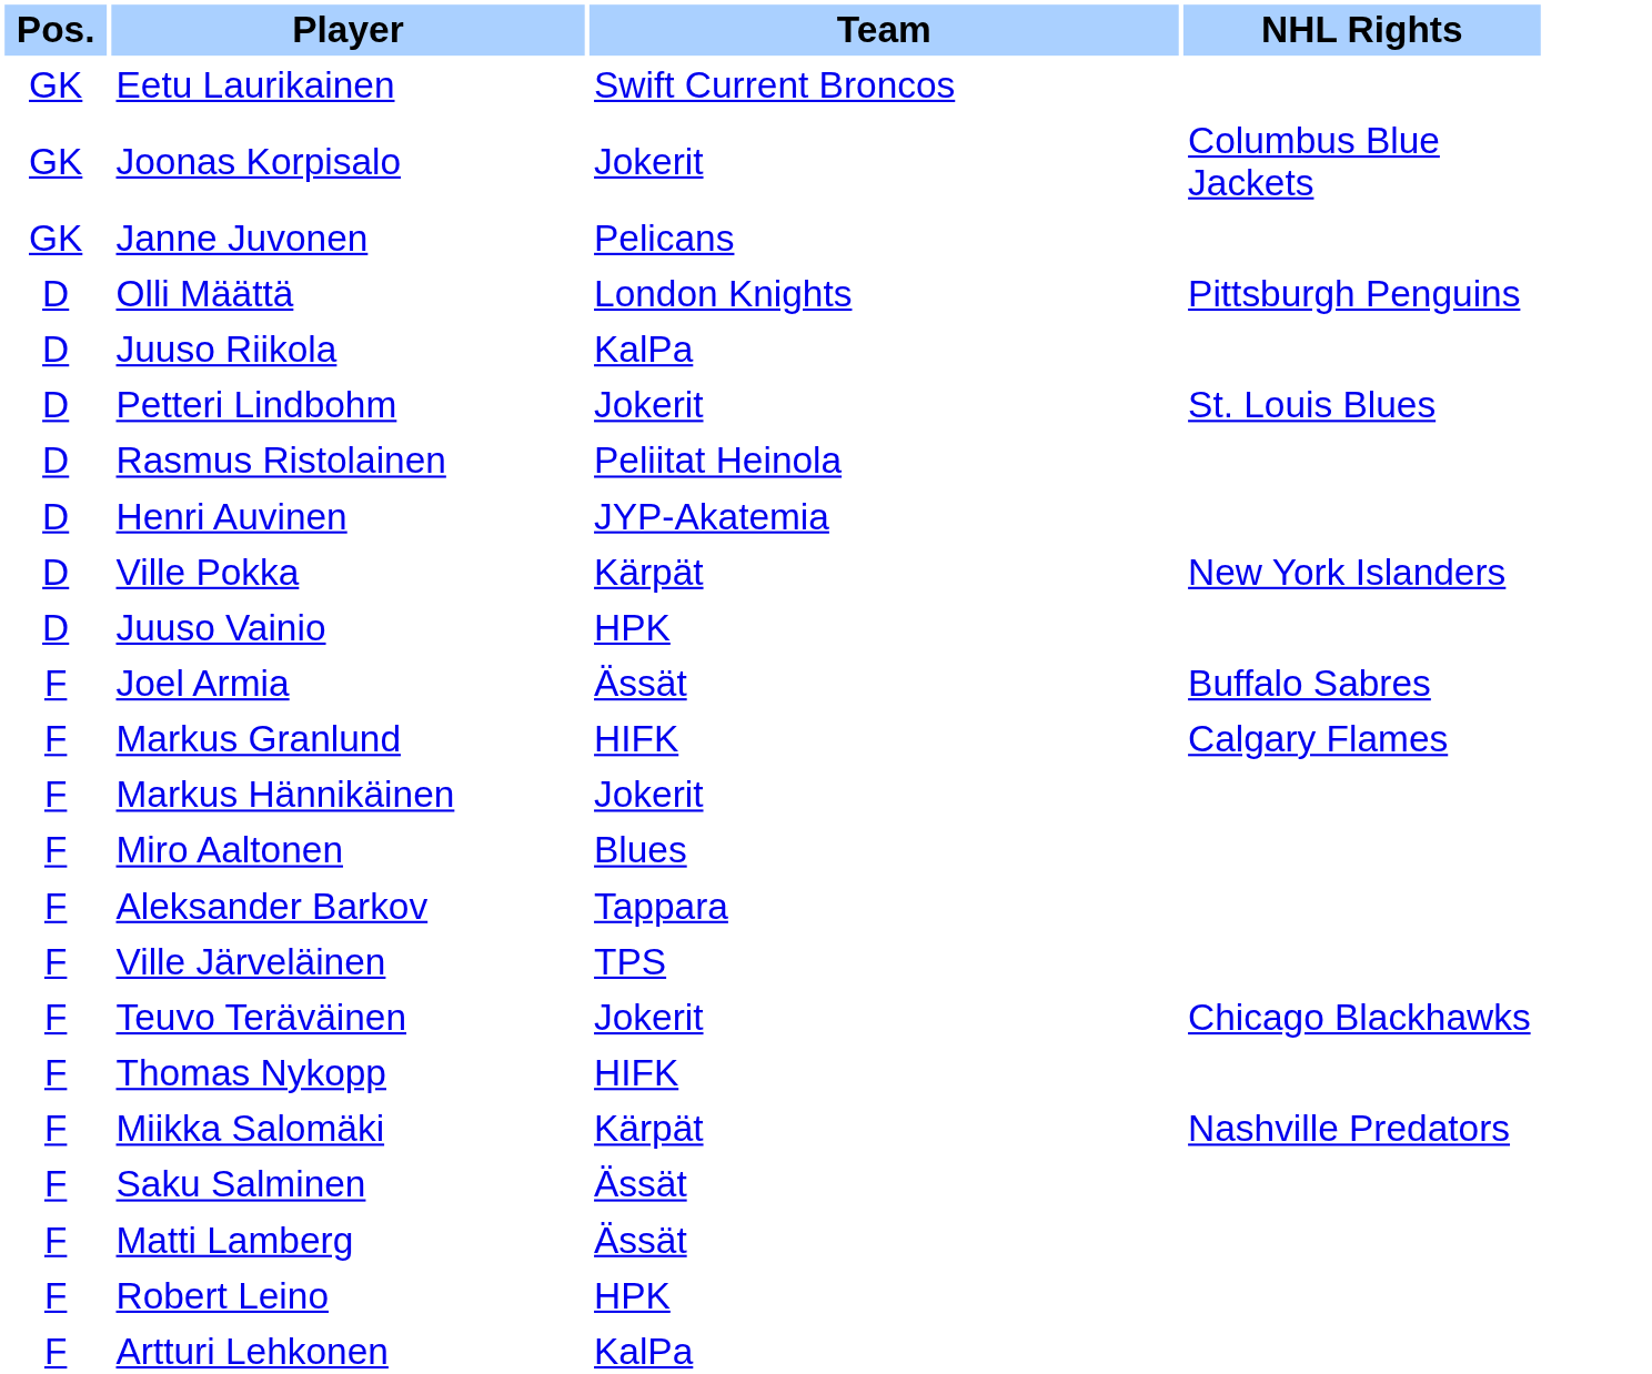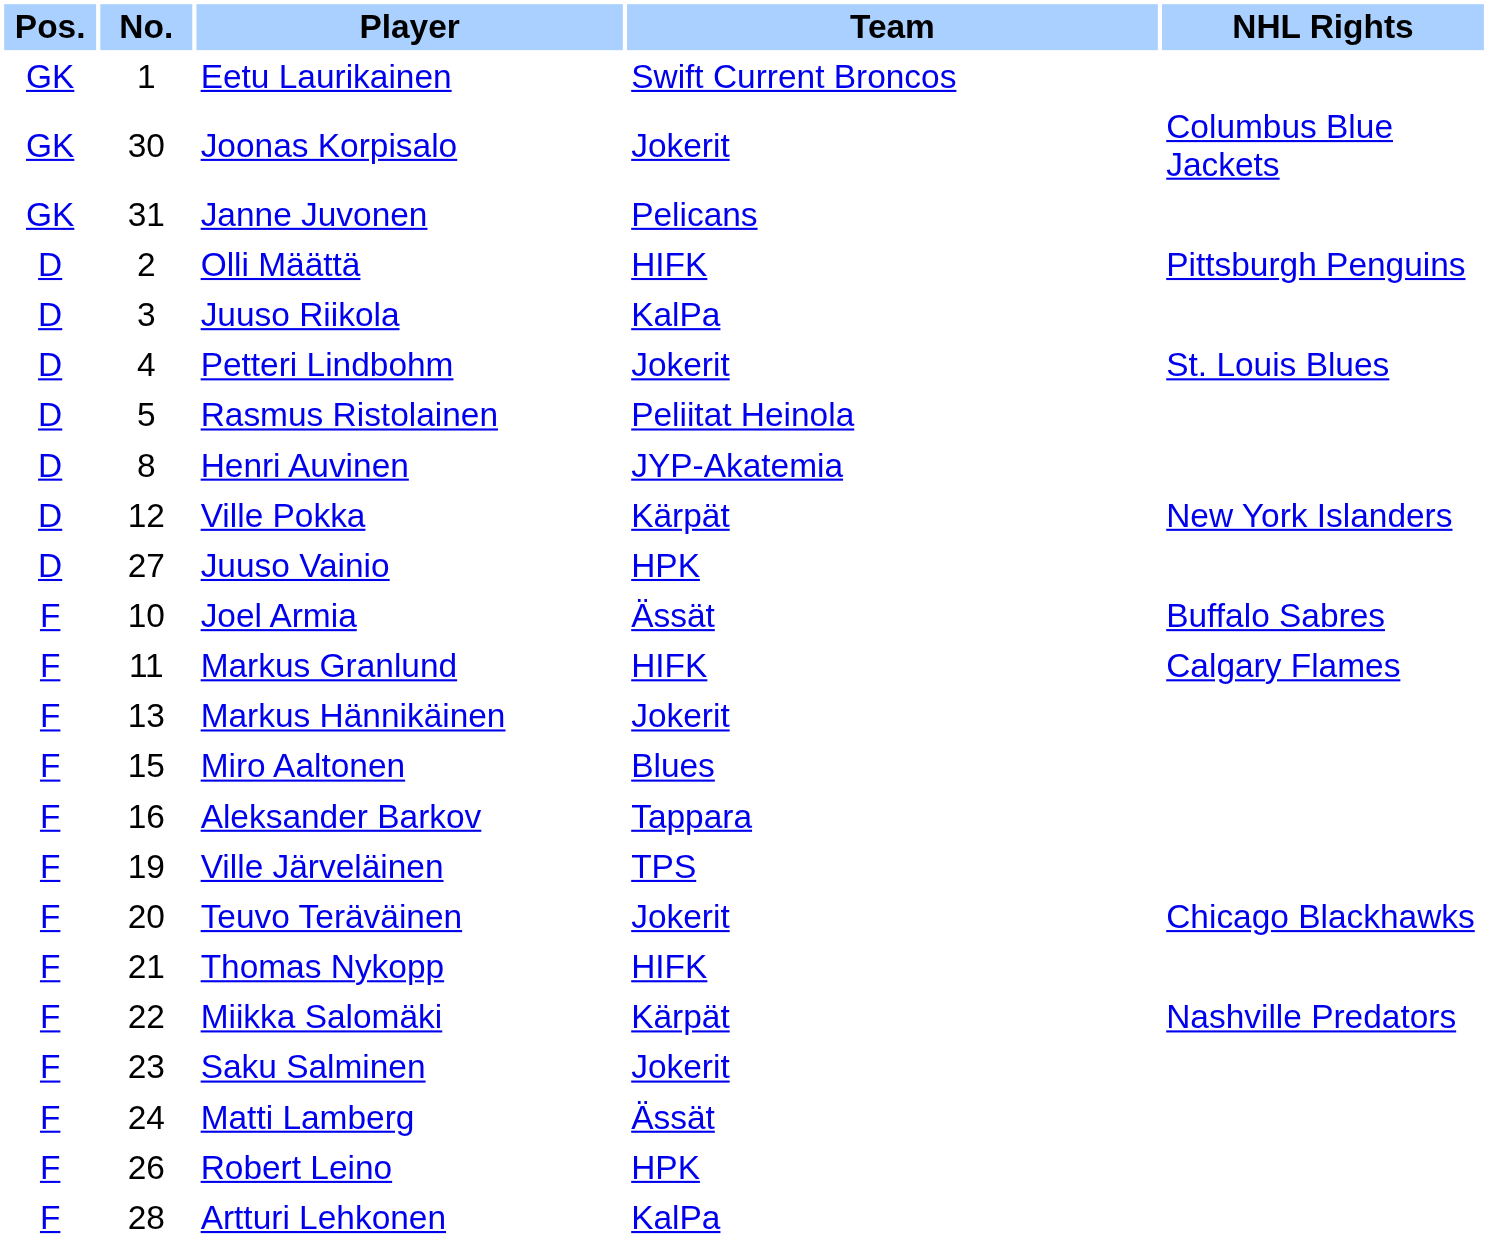+ column: No. | 1 | 30 | 31 | 2 | 3 | 4 | 5 | 8 | 12 | 27 | 10 | 11 | 13 | 15 | 16 | 19 | 20 | 21 | 22 | 23 | 24 | 26 | 28
Olli Määttä | Team: London Knights -> HIFK
Saku Salminen | Team: Ässät -> Jokerit
